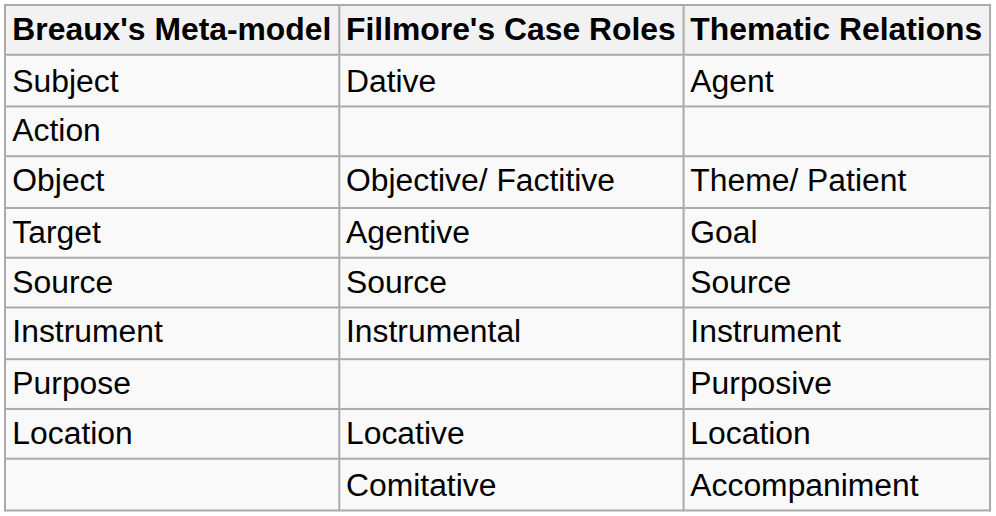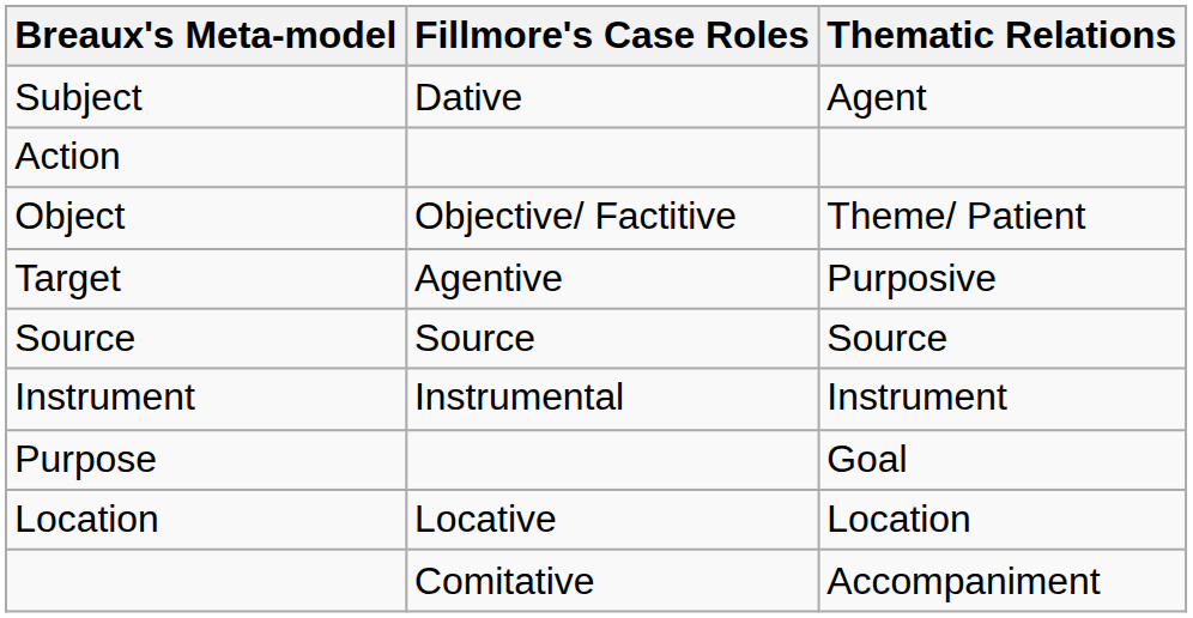Target | Thematic Relations: Goal -> Purposive
Purpose | Thematic Relations: Purposive -> Goal
